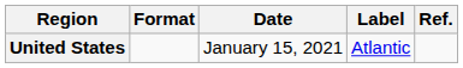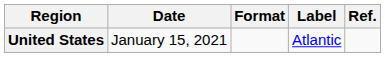columns swapped: Date <-> Format
